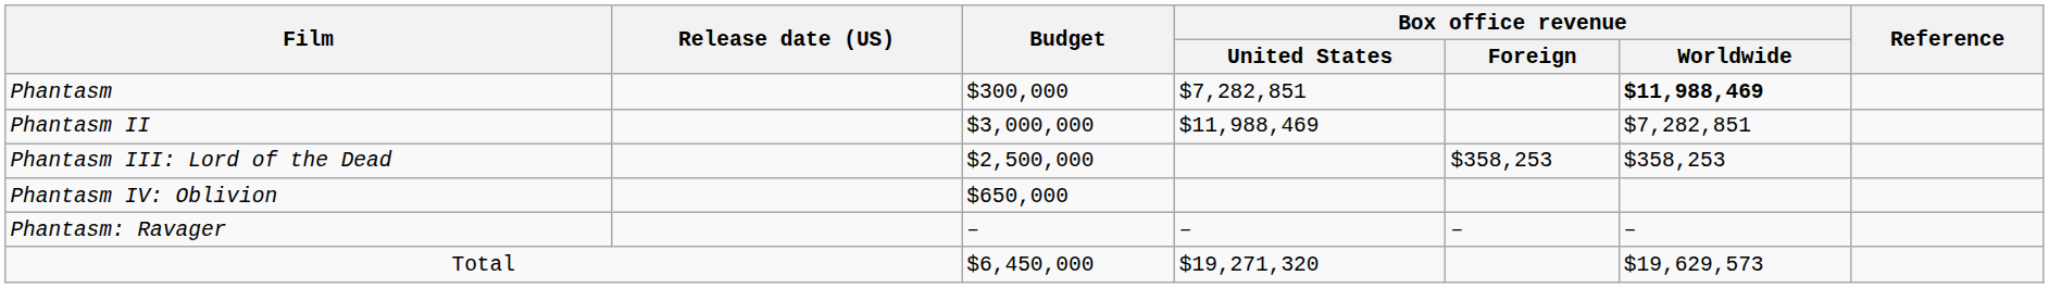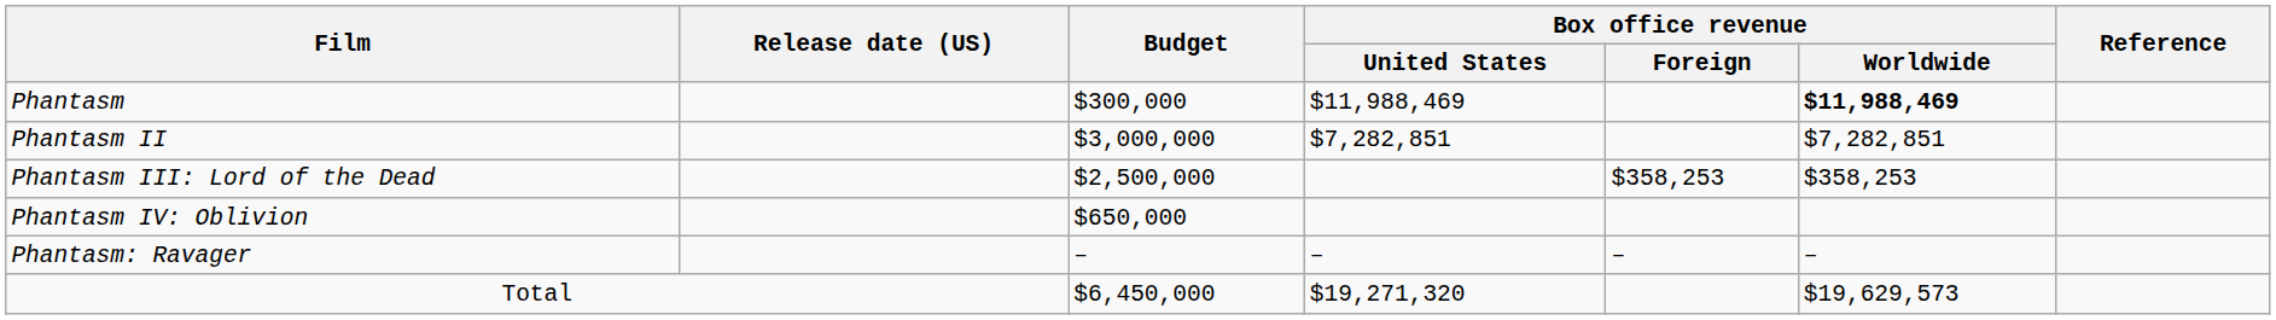Phantasm | Box office revenue / United States: $7,282,851 -> $11,988,469
Phantasm II | Box office revenue / United States: $11,988,469 -> $7,282,851
